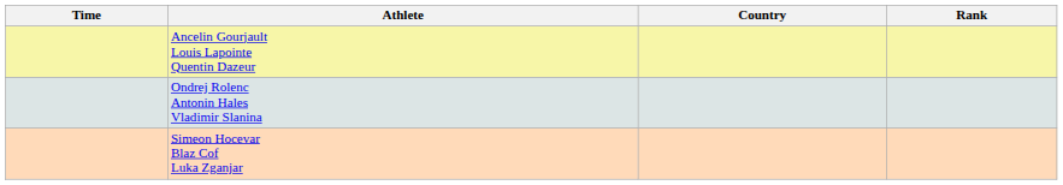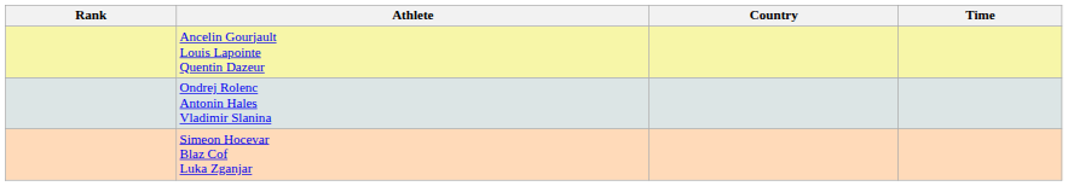columns swapped: Rank <-> Time
